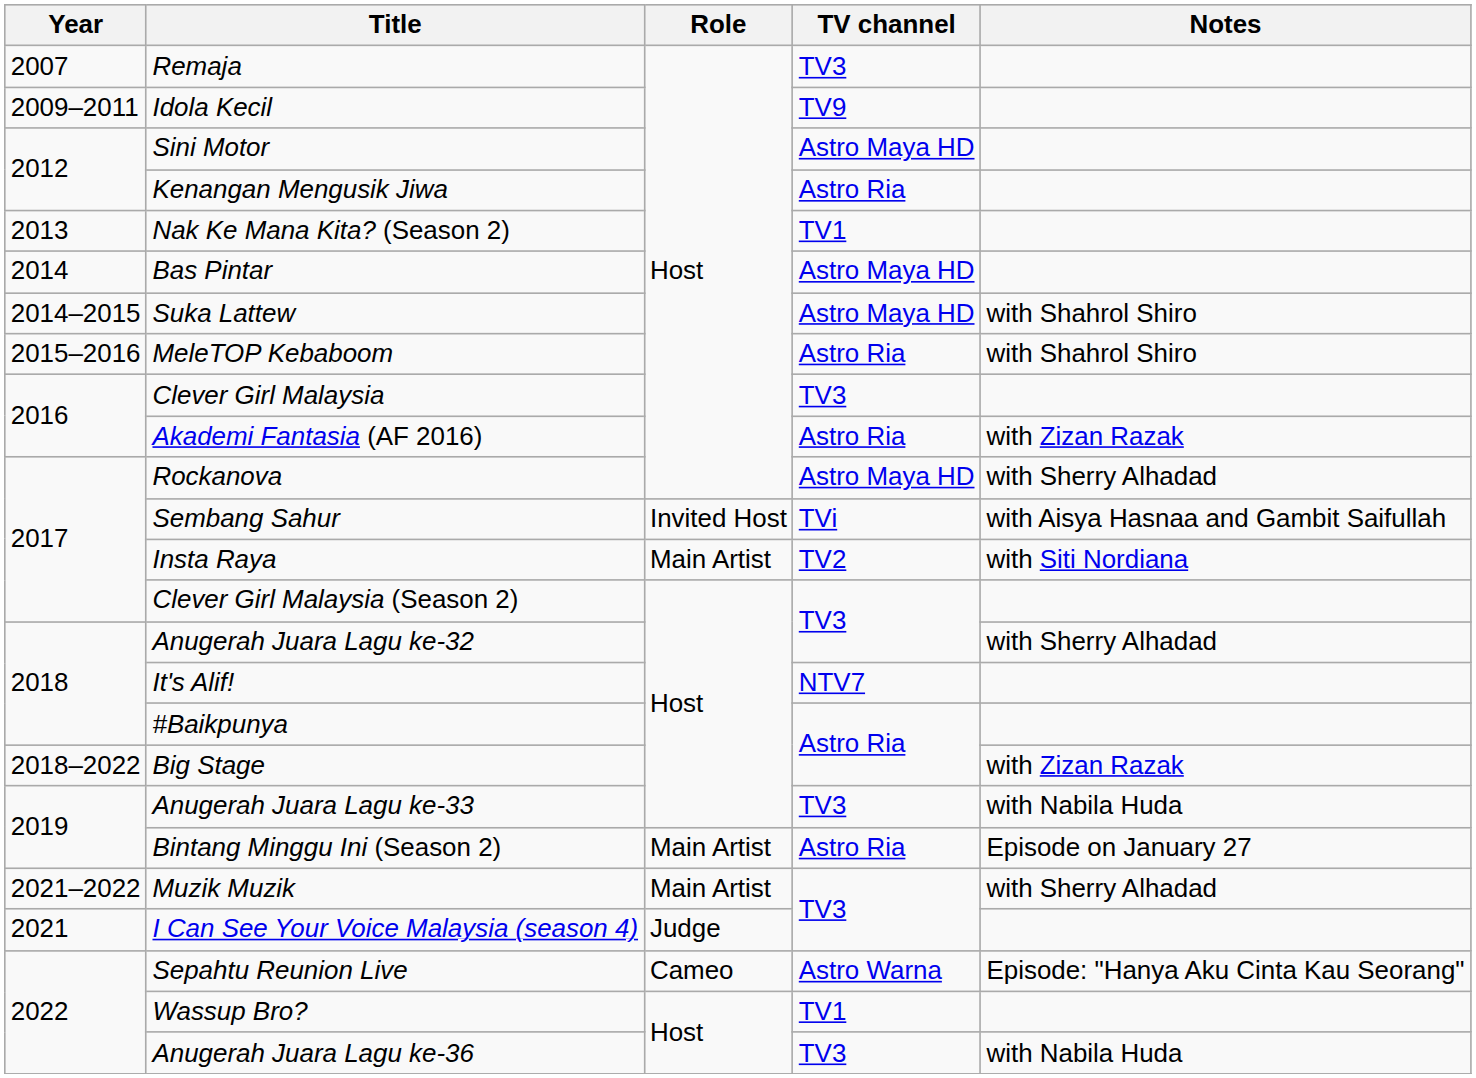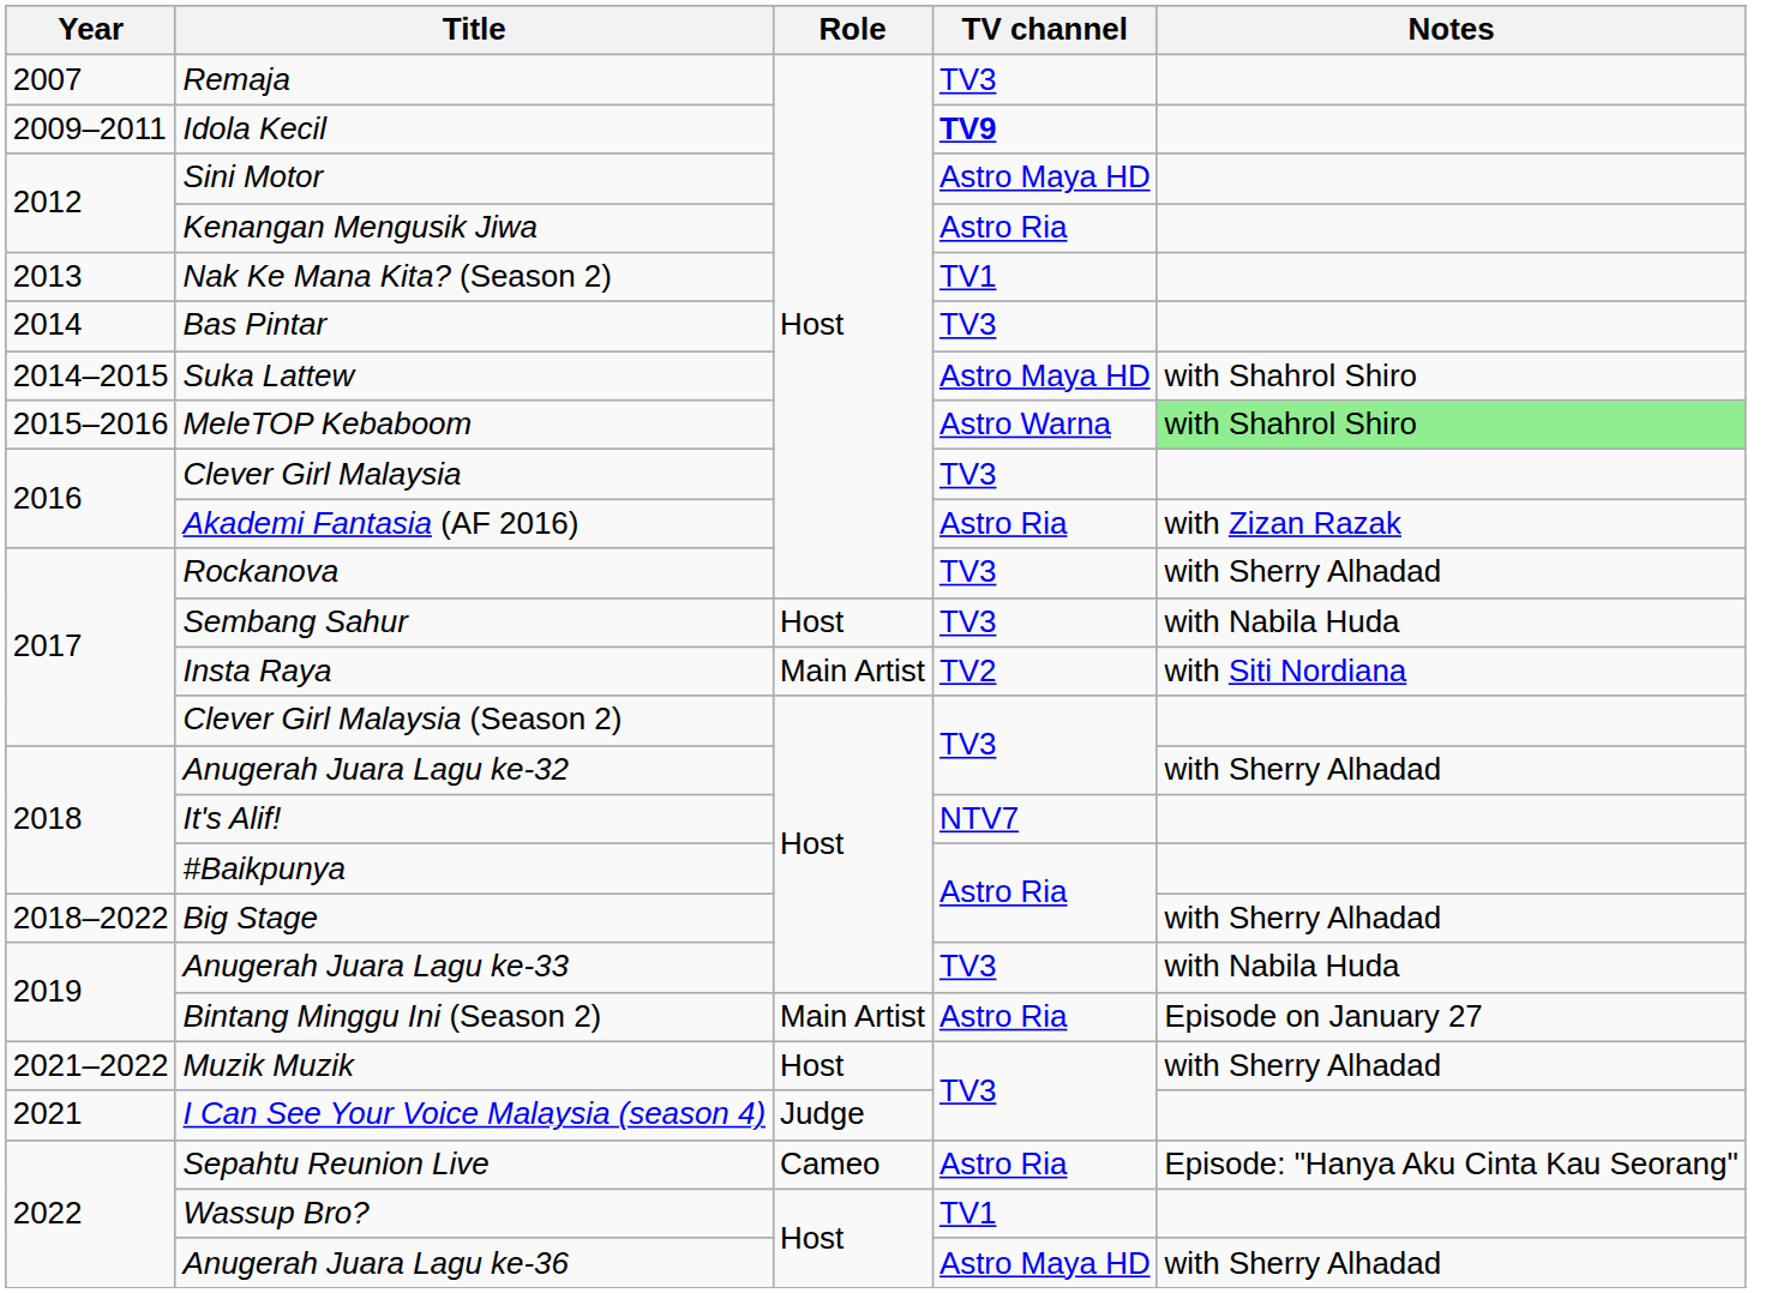Idola Kecil | TV channel: normal -> bold
Bas Pintar | TV channel: Astro Maya HD -> TV3
MeleTOP Kebaboom | TV channel: Astro Ria -> Astro Warna
MeleTOP Kebaboom | Notes: no background -> lightgreen background
Rockanova | TV channel: Astro Maya HD -> TV3
Sembang Sahur | Role: Invited Host -> Host
Sembang Sahur | TV channel: TVi -> TV3
Sembang Sahur | Notes: with Aisya Hasnaa and Gambit Saifullah -> with Nabila Huda
Big Stage | Notes: with Zizan Razak -> with Sherry Alhadad
Muzik Muzik | Role: Main Artist -> Host
Sepahtu Reunion Live | TV channel: Astro Warna -> Astro Ria
Anugerah Juara Lagu ke-36 | TV channel: TV3 -> Astro Maya HD
Anugerah Juara Lagu ke-36 | Notes: with Nabila Huda -> with Sherry Alhadad
